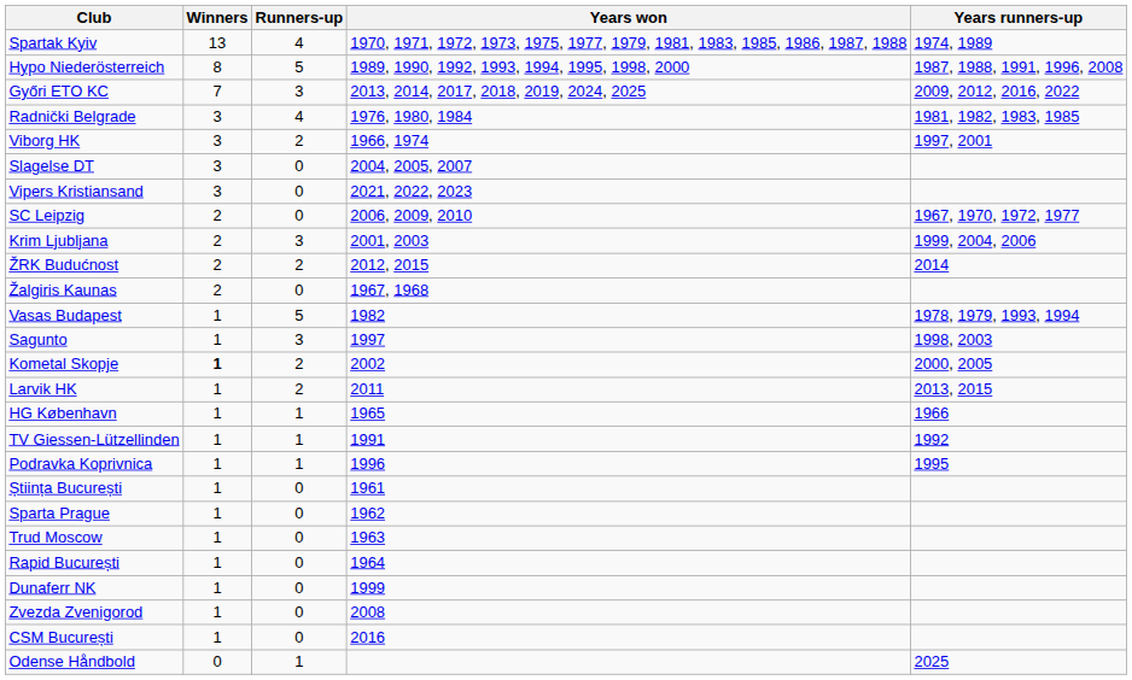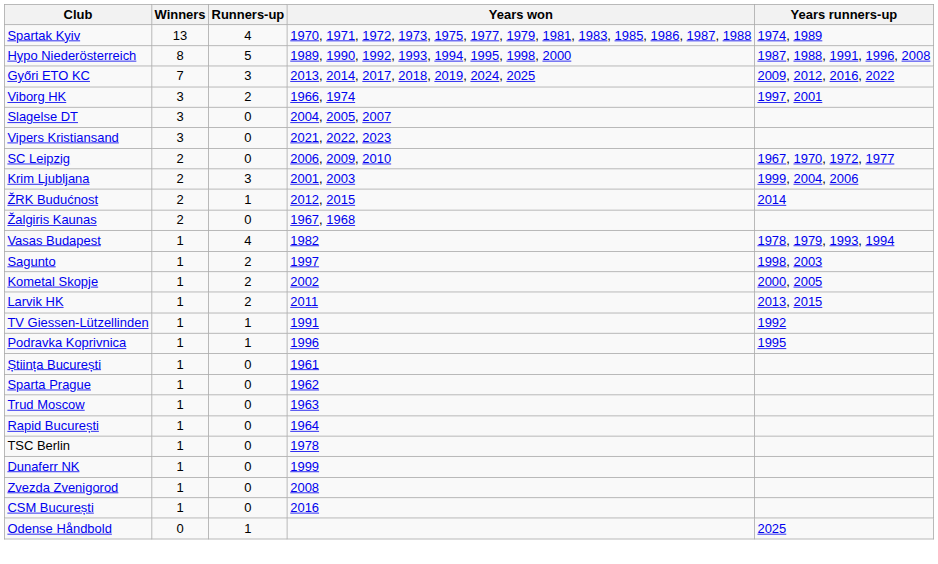- row: Radnički Belgrade | 3 | 4 | 1976, 1980, 1984 | 1981, 1982, 1983, 1985
ŽRK Budućnost | Runners-up: 2 -> 1
Vasas Budapest | Runners-up: 5 -> 4
Sagunto | Runners-up: 3 -> 2
Kometal Skopje | Winners: bold -> normal
- row: HG København | 1 | 1 | 1965 | 1966
+ row: TSC Berlin | 1 | 0 | 1978
